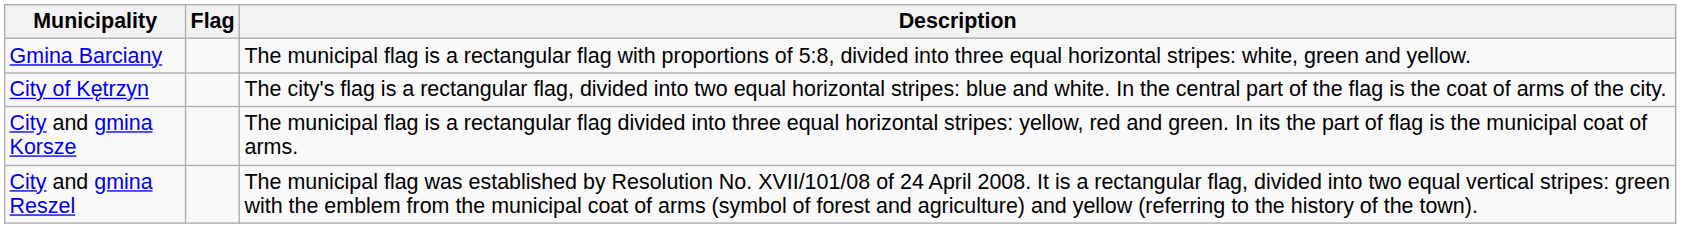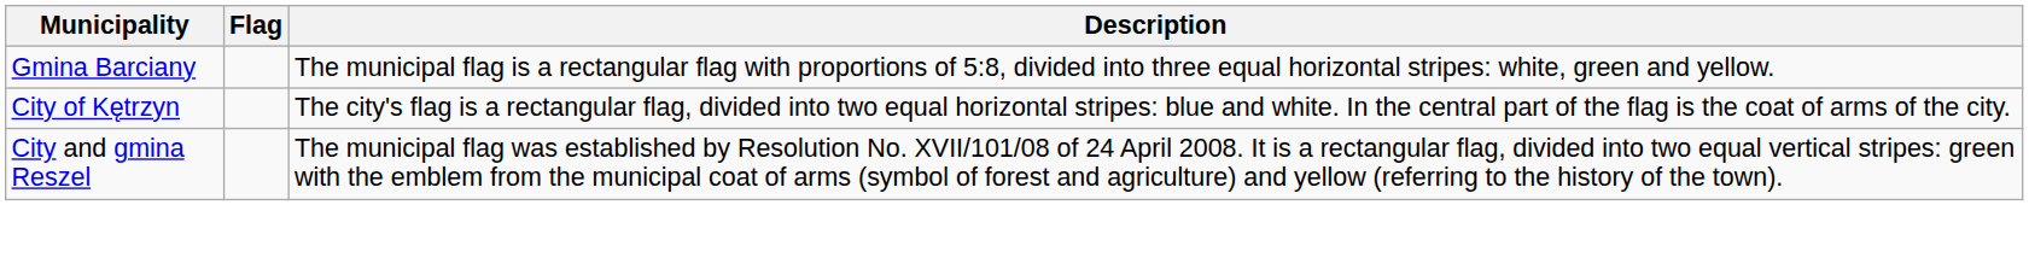- row: City and gmina Korsze | The municipal flag is a rectangular flag divided into three equal horizontal stripes: yellow, red and green. In its the part of flag is the municipal coat of arms.
